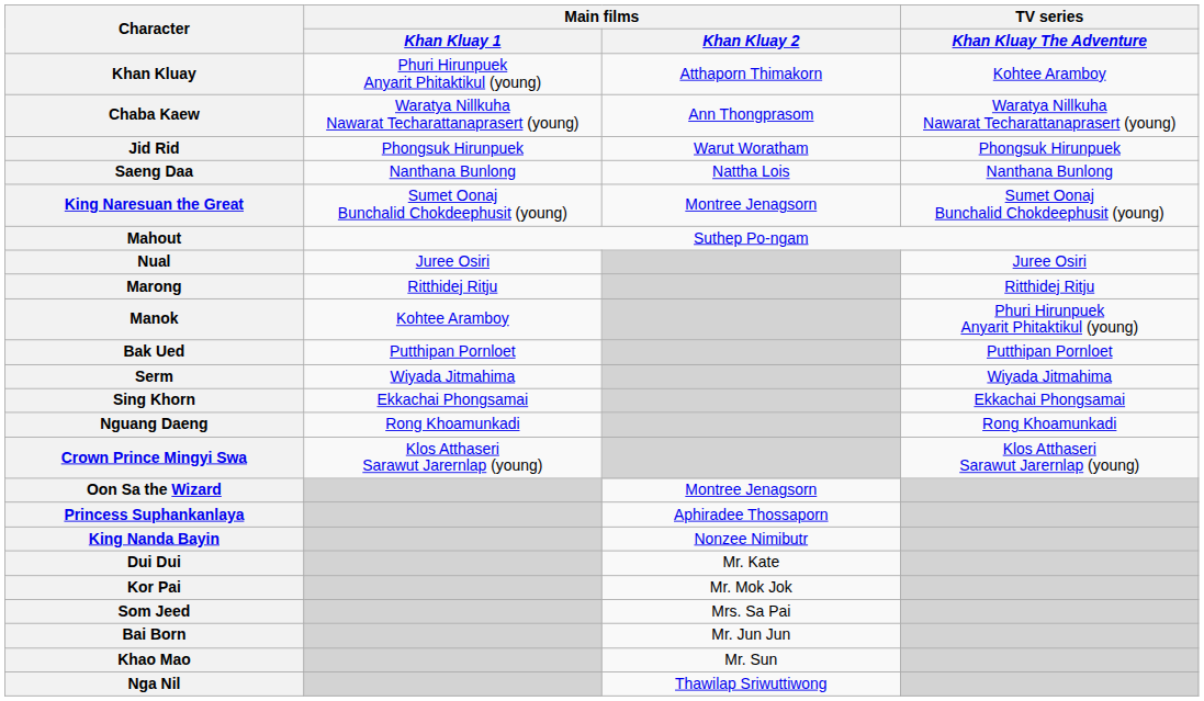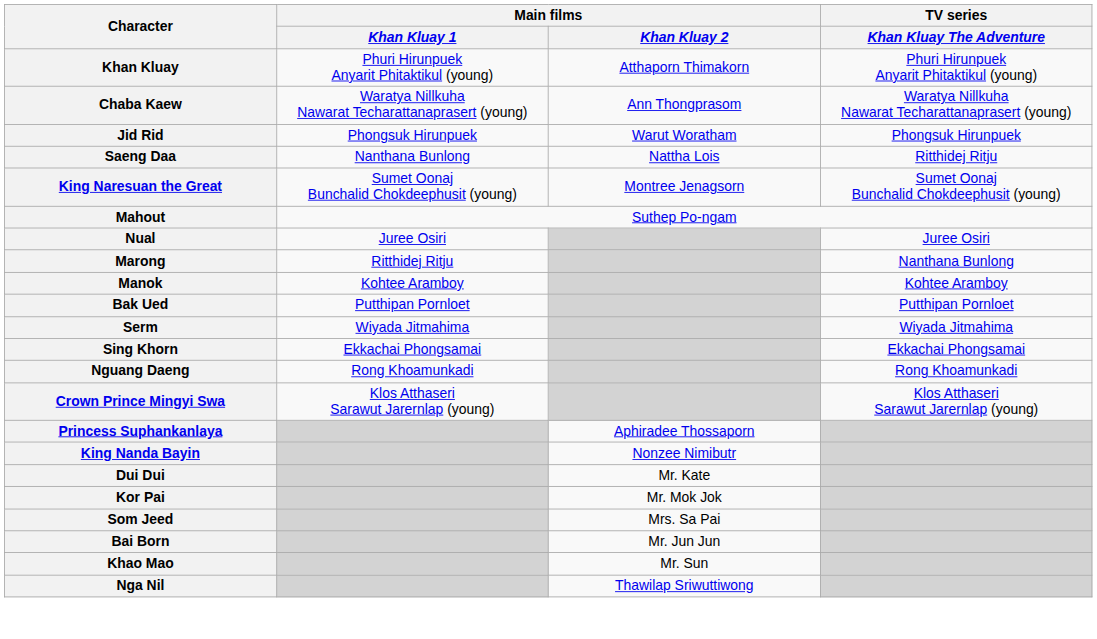Khan Kluay | TV series / Khan Kluay The Adventure: Kohtee Aramboy -> Phuri Hirunpuek Anyarit Phitaktikul (young)
Saeng Daa | TV series / Khan Kluay The Adventure: Nanthana Bunlong -> Ritthidej Ritju
Marong | TV series / Khan Kluay The Adventure: Ritthidej Ritju -> Nanthana Bunlong
Manok | TV series / Khan Kluay The Adventure: Phuri Hirunpuek Anyarit Phitaktikul (young) -> Kohtee Aramboy
- row: Oon Sa the Wizard | Montree Jenagsorn
